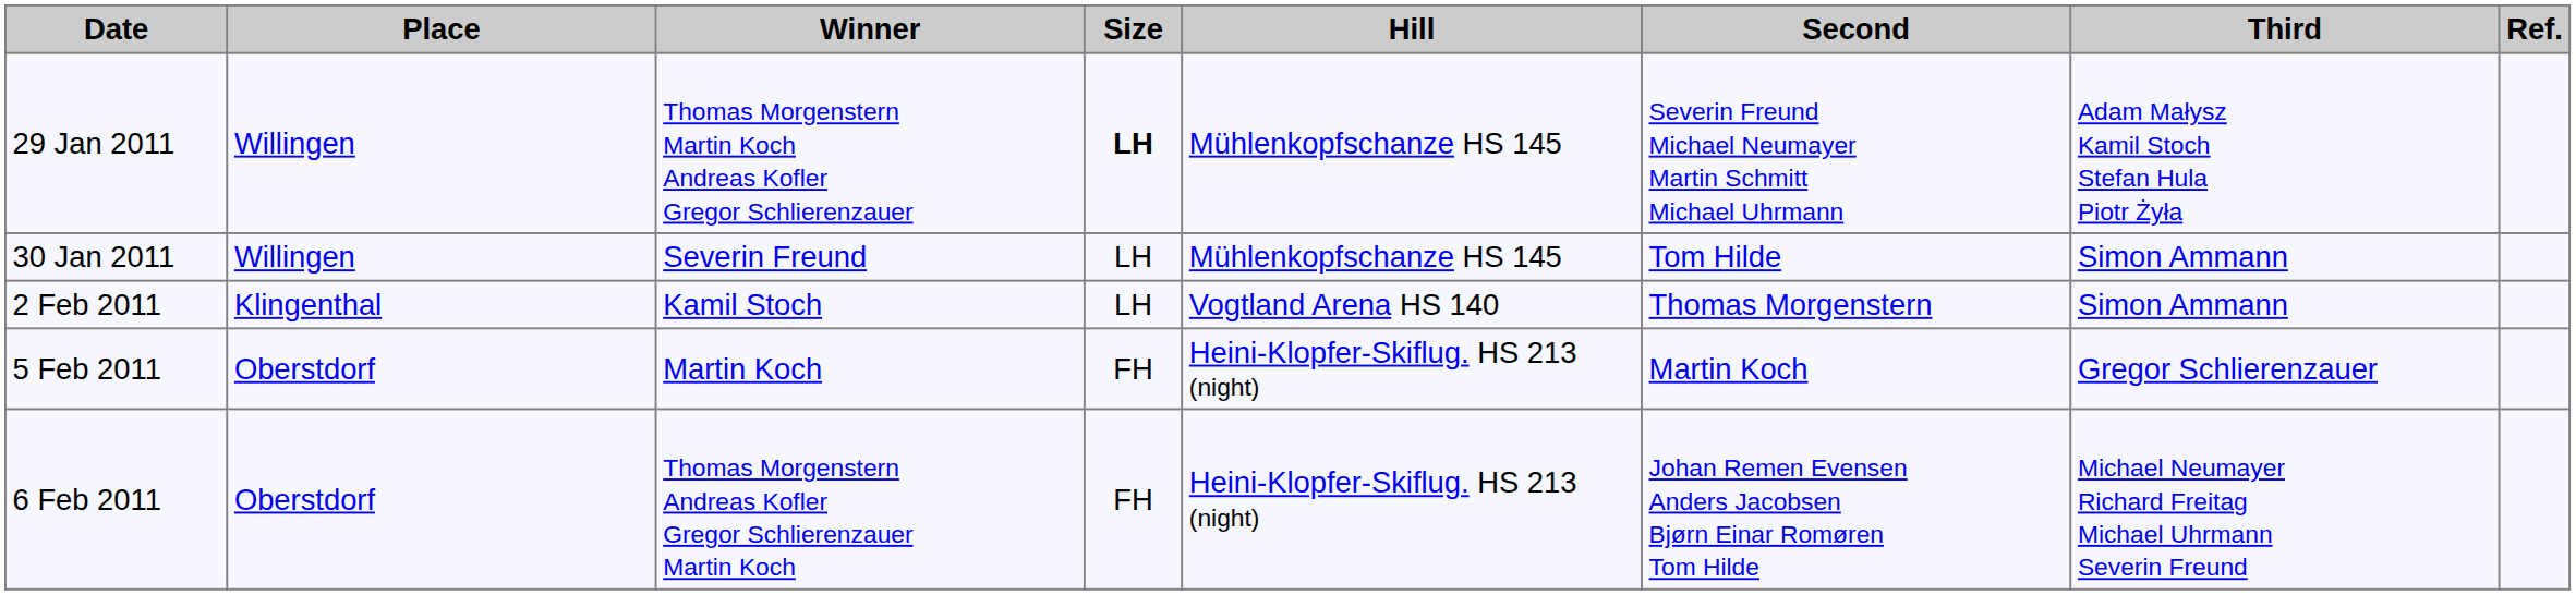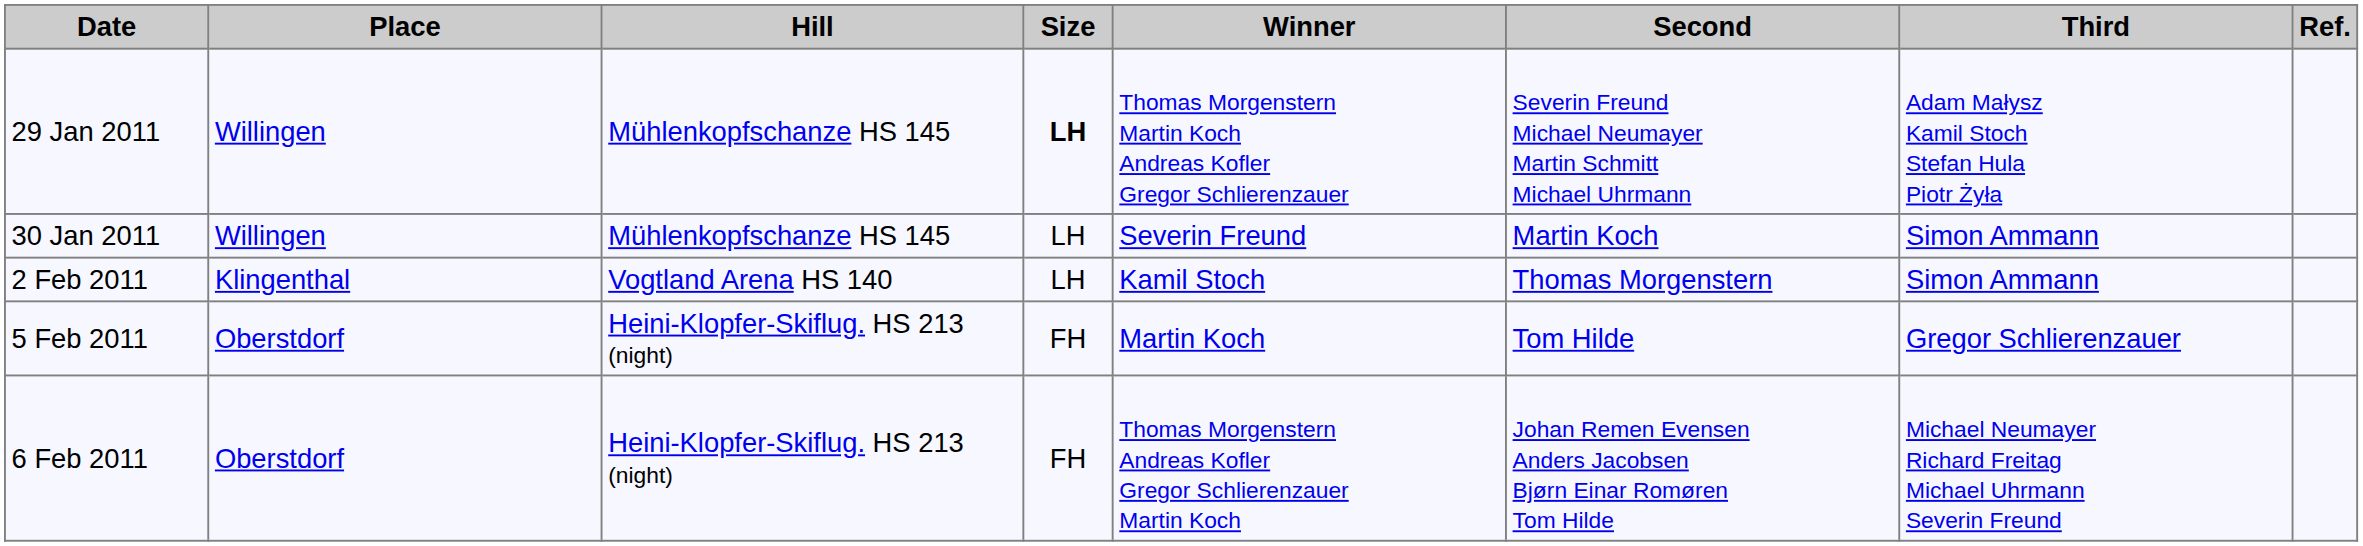columns swapped: Hill <-> Winner
30 Jan 2011 | Second: Tom Hilde -> Martin Koch
5 Feb 2011 | Second: Martin Koch -> Tom Hilde
